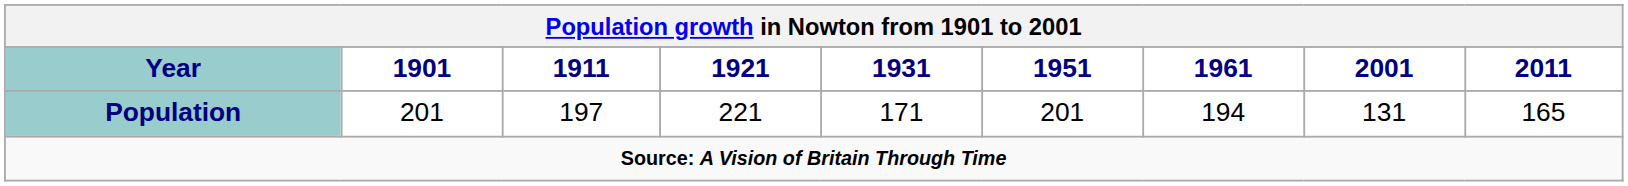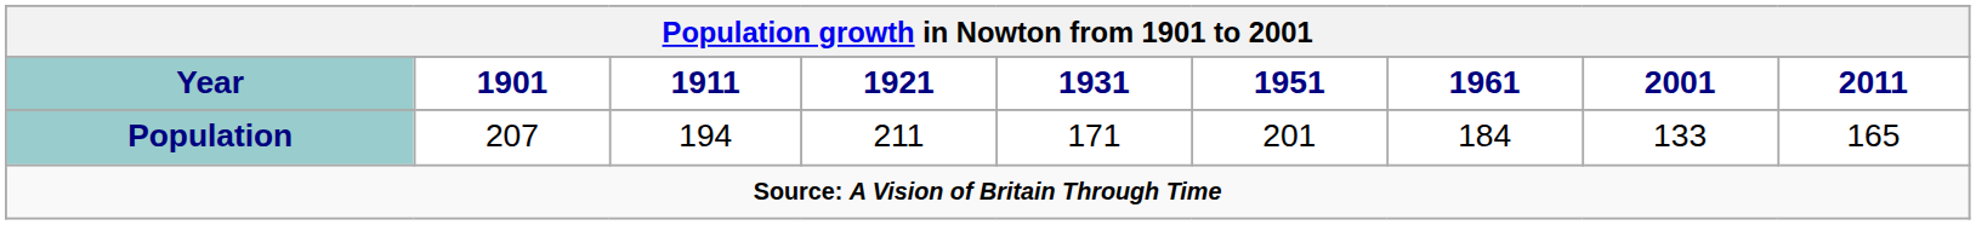Population | 1901: 201 -> 207
Population | 1911: 197 -> 194
Population | 1921: 221 -> 211
Population | 1961: 194 -> 184
Population | 2001: 131 -> 133
